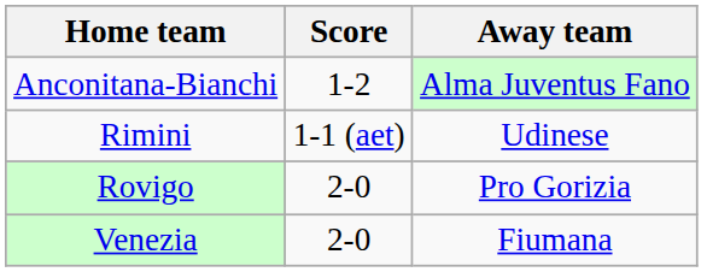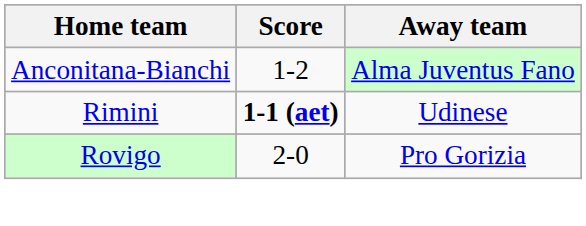Rimini | Score: normal -> bold
- row: Venezia | 2-0 | Fiumana
